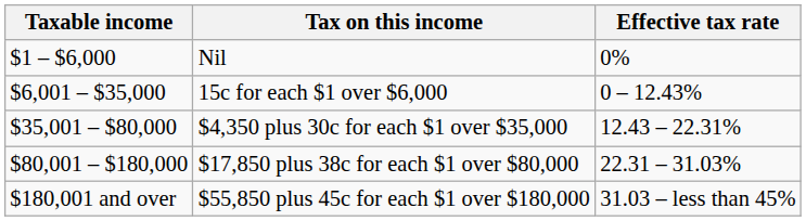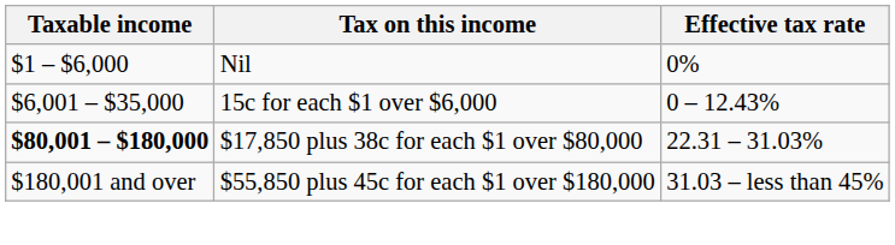- row: $35,001 – $80,000 | $4,350 plus 30c for each $1 over $35,000 | 12.43 – 22.31%
$17,850 plus 38c for each $1 over $80,000 | Taxable income: normal -> bold
